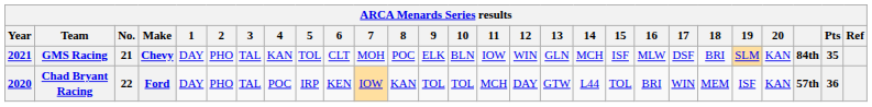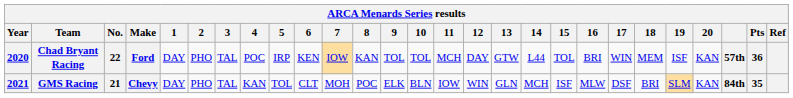rows swapped: Chad Bryant Racing <-> GMS Racing
